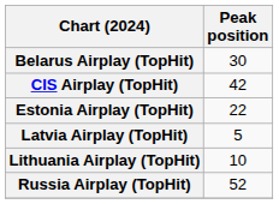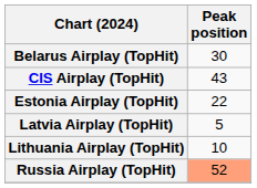CIS Airplay (TopHit) | Peak position: 42 -> 43
Russia Airplay (TopHit) | Peak position: no background -> lightsalmon background
